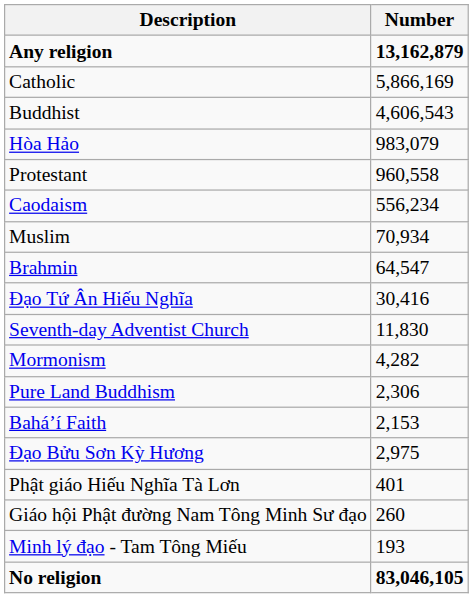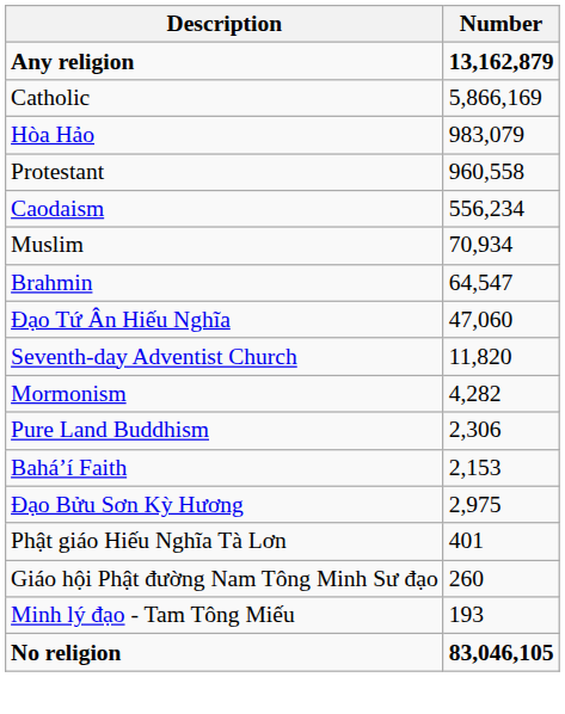- row: Buddhist | 4,606,543
Đạo Tứ Ân Hiếu Nghĩa | Number: 30,416 -> 47,060
Seventh-day Adventist Church | Number: 11,830 -> 11,820
